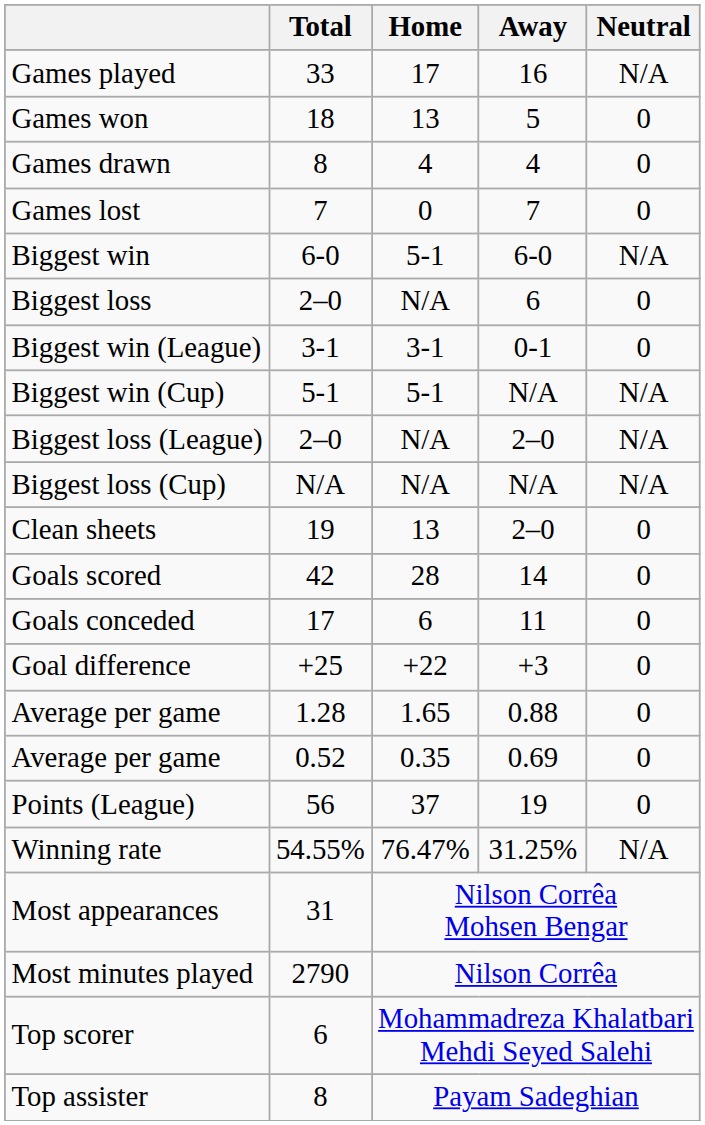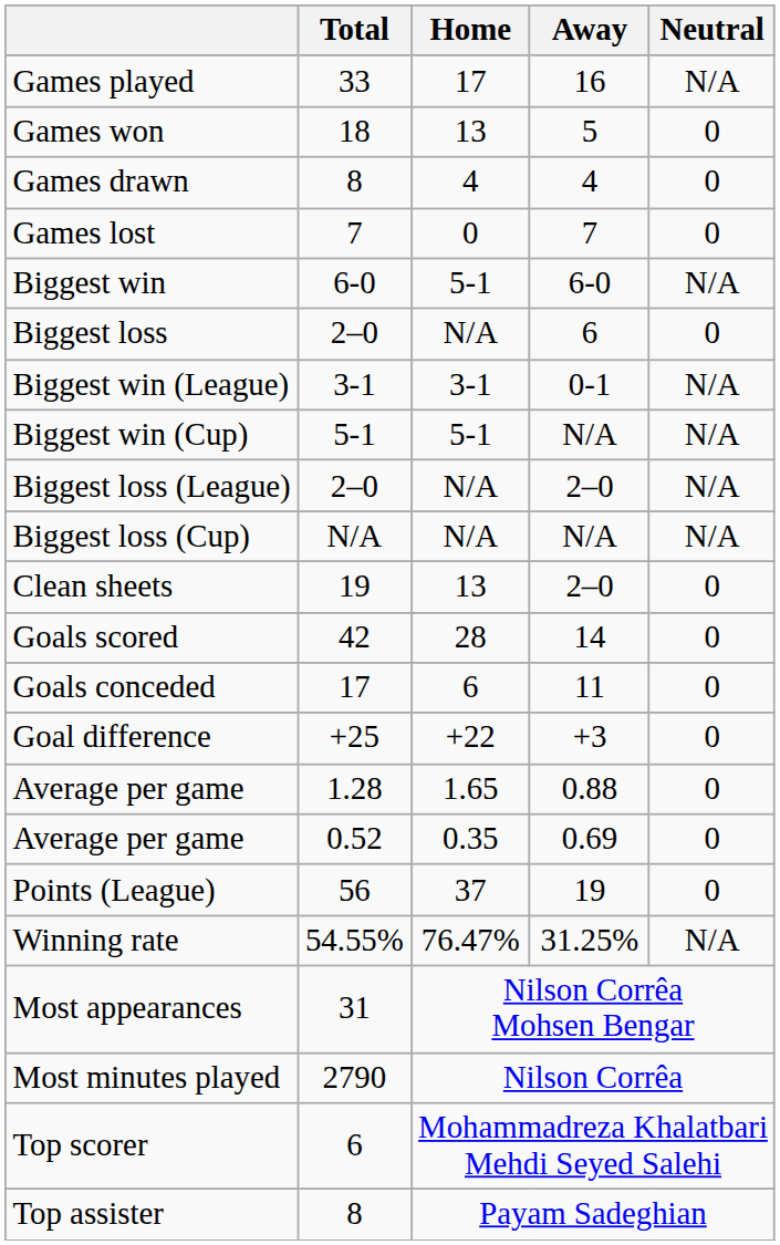Biggest win (League) | Neutral: 0 -> N/A
